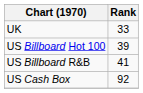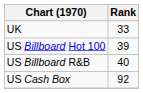US Billboard R&B | Rank: 41 -> 40
